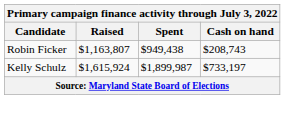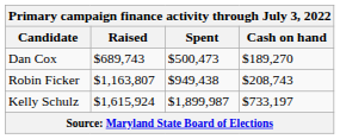+ row: Dan Cox | $689,743 | $500,473 | $189,270
